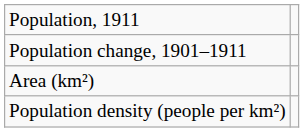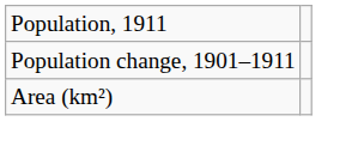- row: Population density (people per km²)
